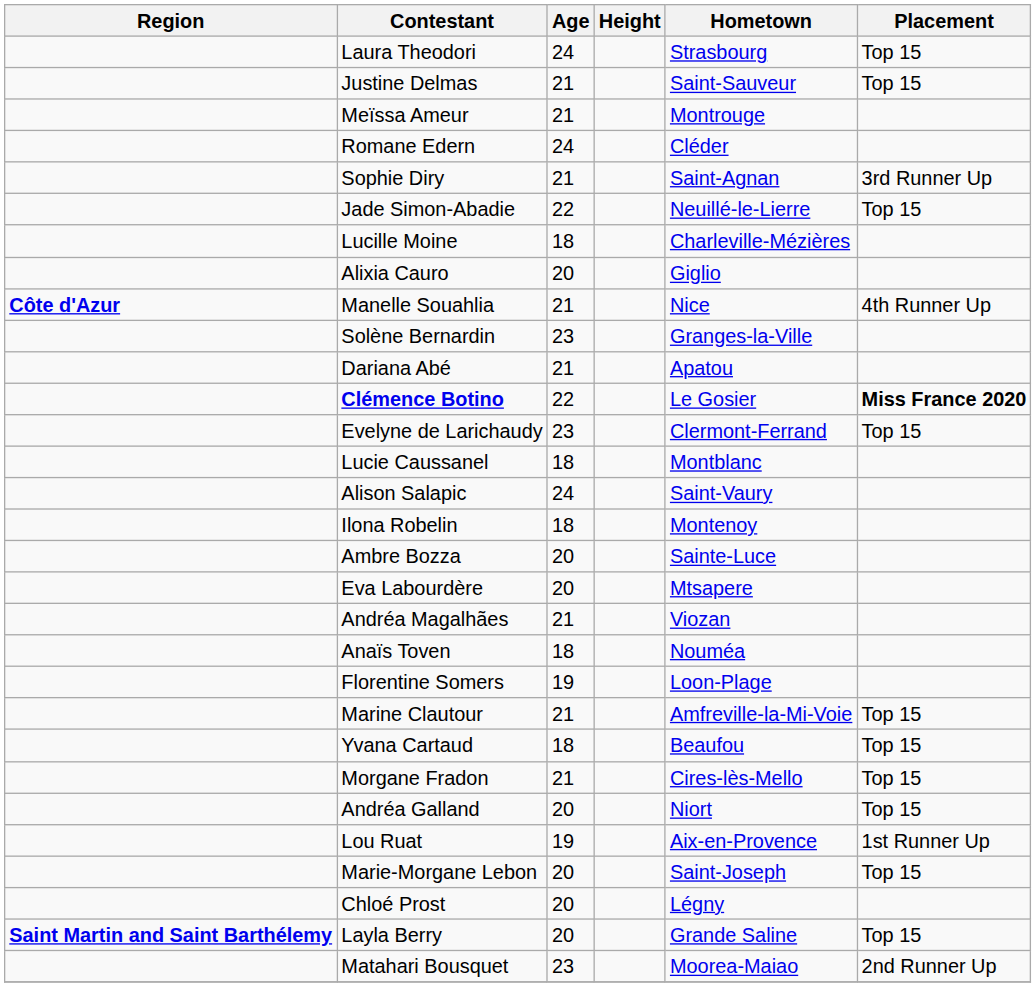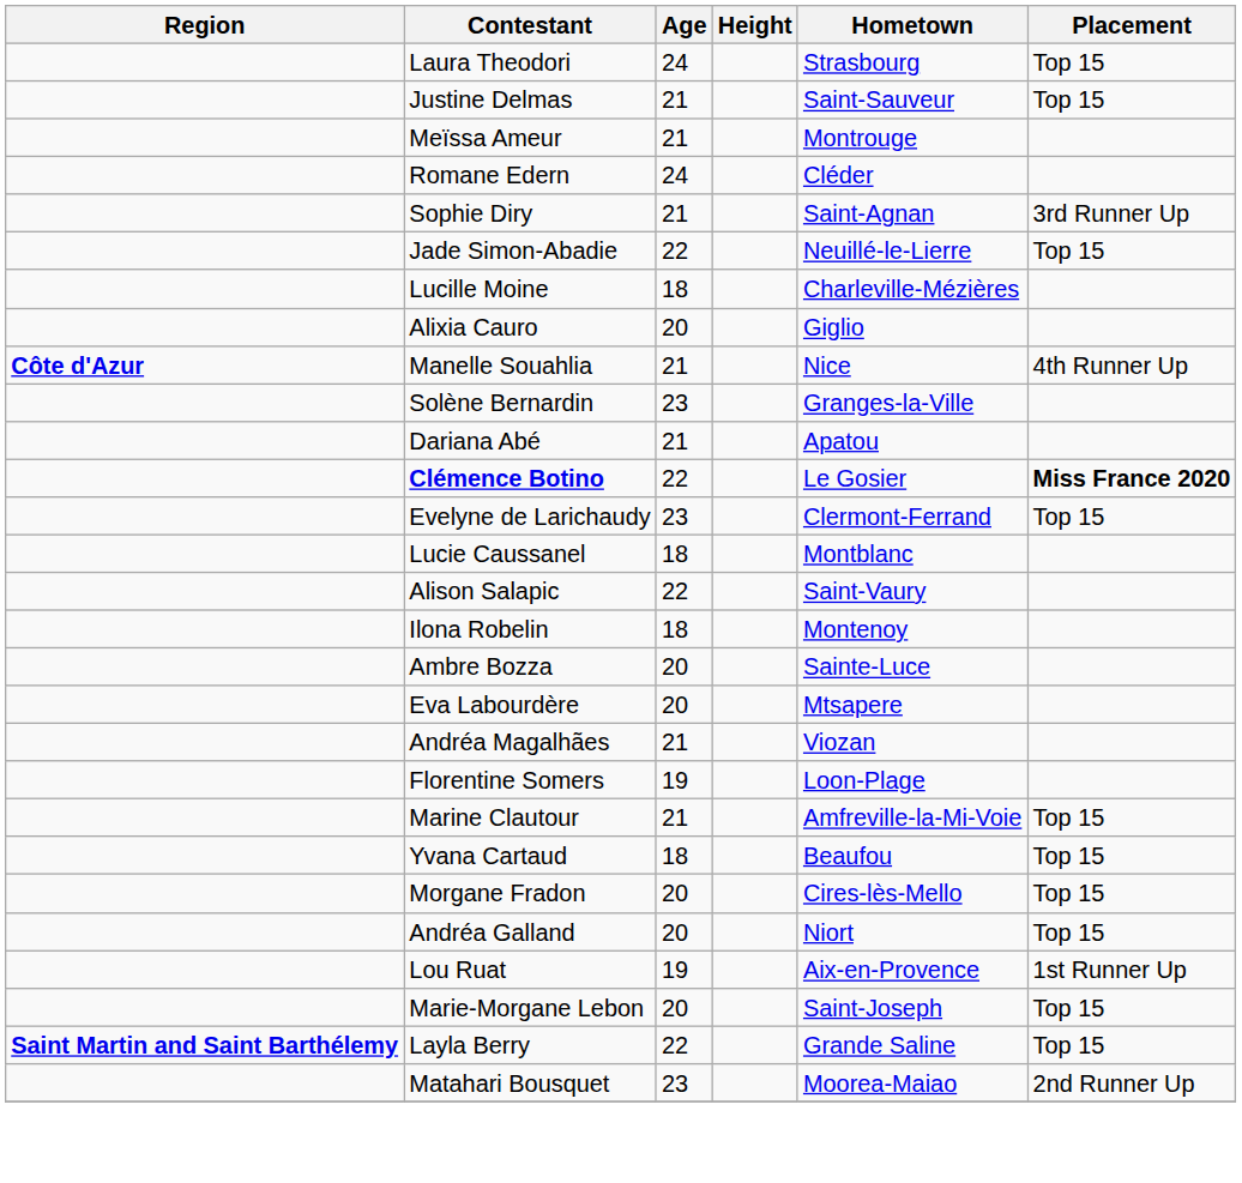Alison Salapic | Age: 24 -> 22
- row: Anaïs Toven | 18 | Nouméa
Morgane Fradon | Age: 21 -> 20
- row: Chloé Prost | 20 | Légny
Layla Berry | Age: 20 -> 22
